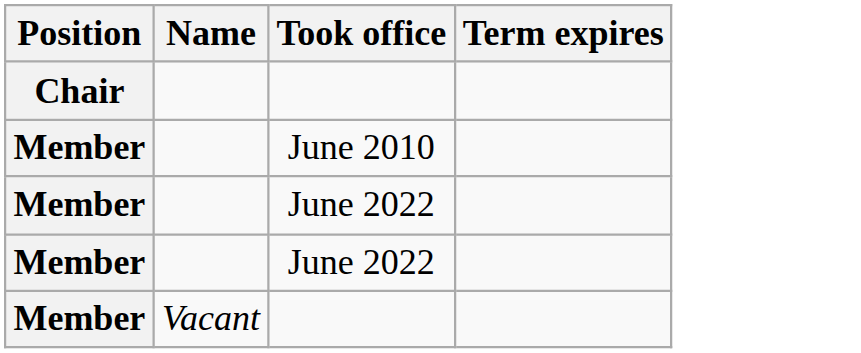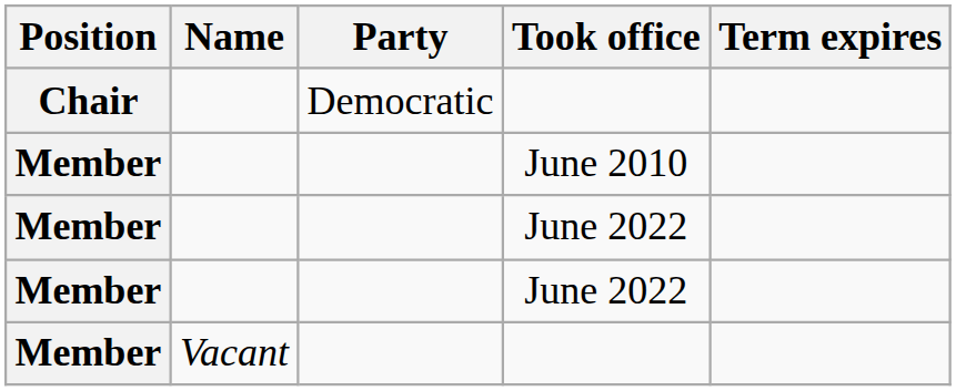+ column: Party | Democratic
